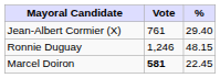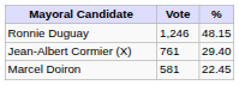rows swapped: Ronnie Duguay <-> Jean-Albert Cormier (X)
Marcel Doiron | Vote: bold -> normal
